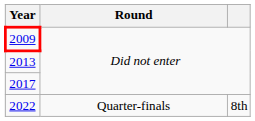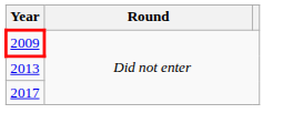- row: 2022 | Quarter-finals | 8th
